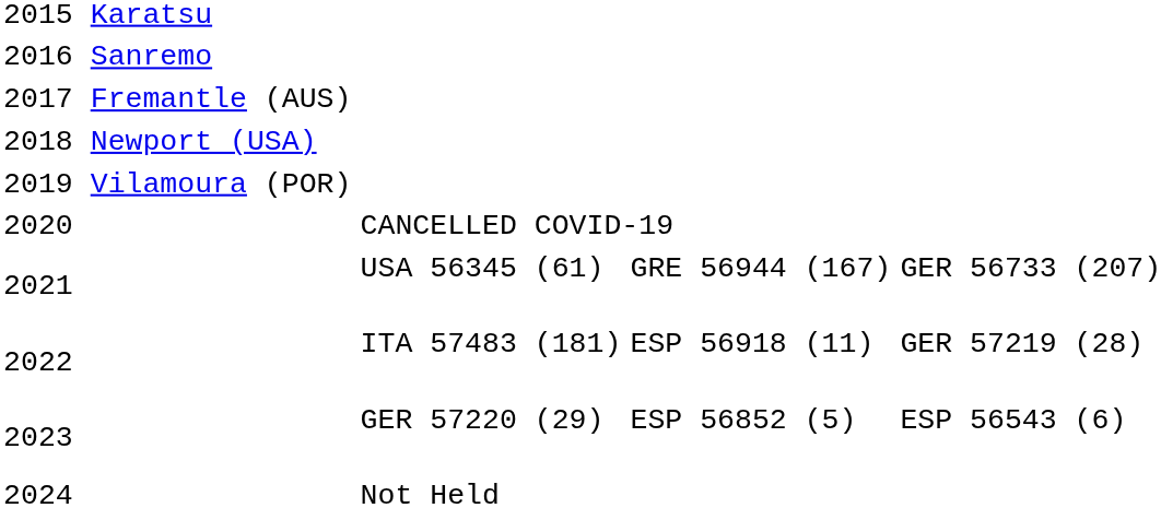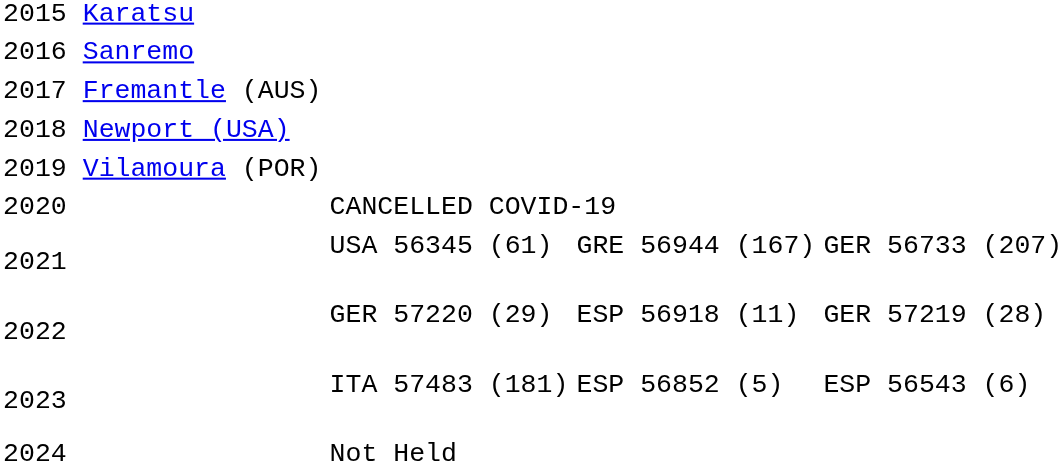2022 | column 2: ITA 57483 (181) -> GER 57220 (29)
2023 | column 2: GER 57220 (29) -> ITA 57483 (181)
